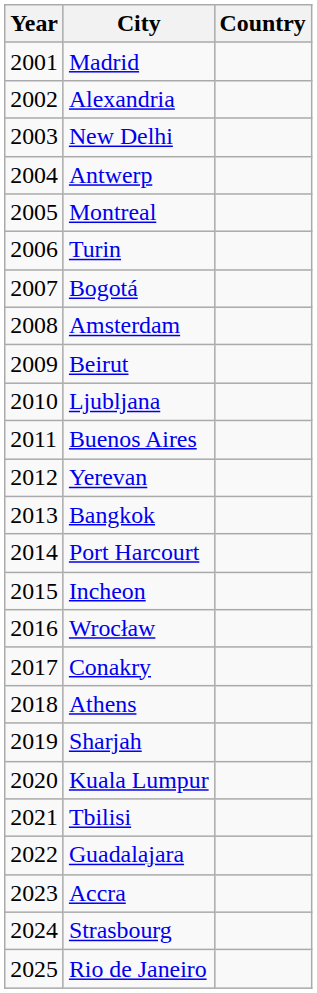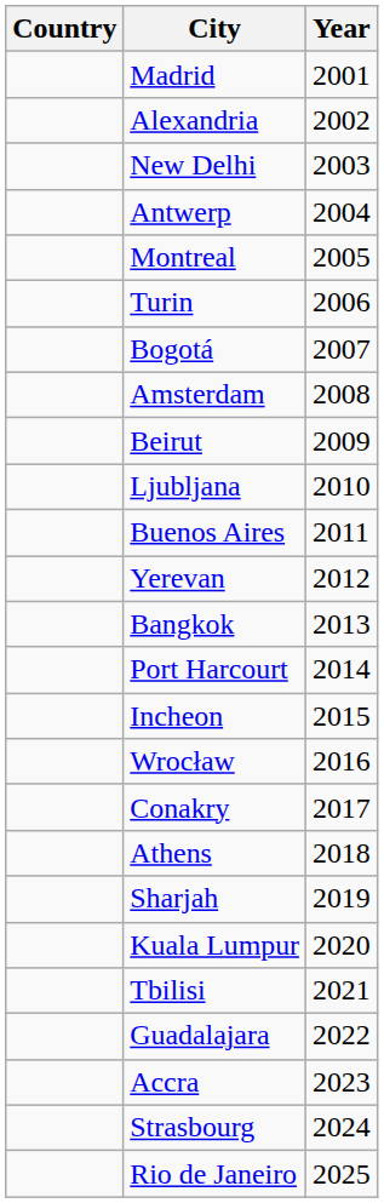columns swapped: Year <-> Country
